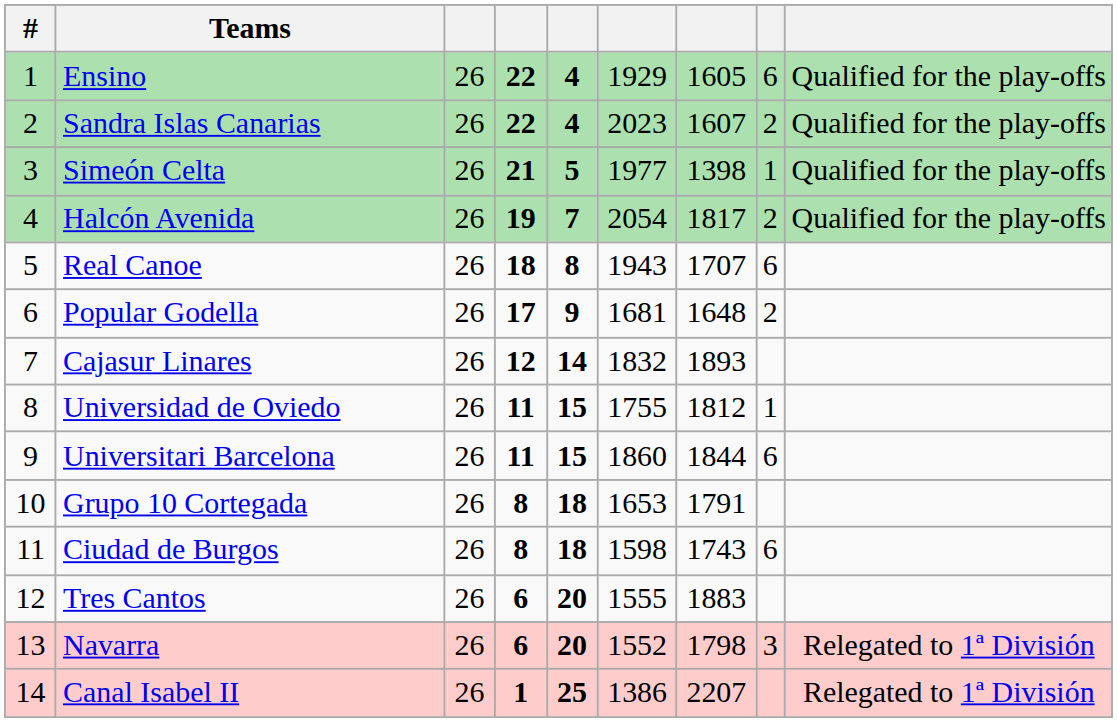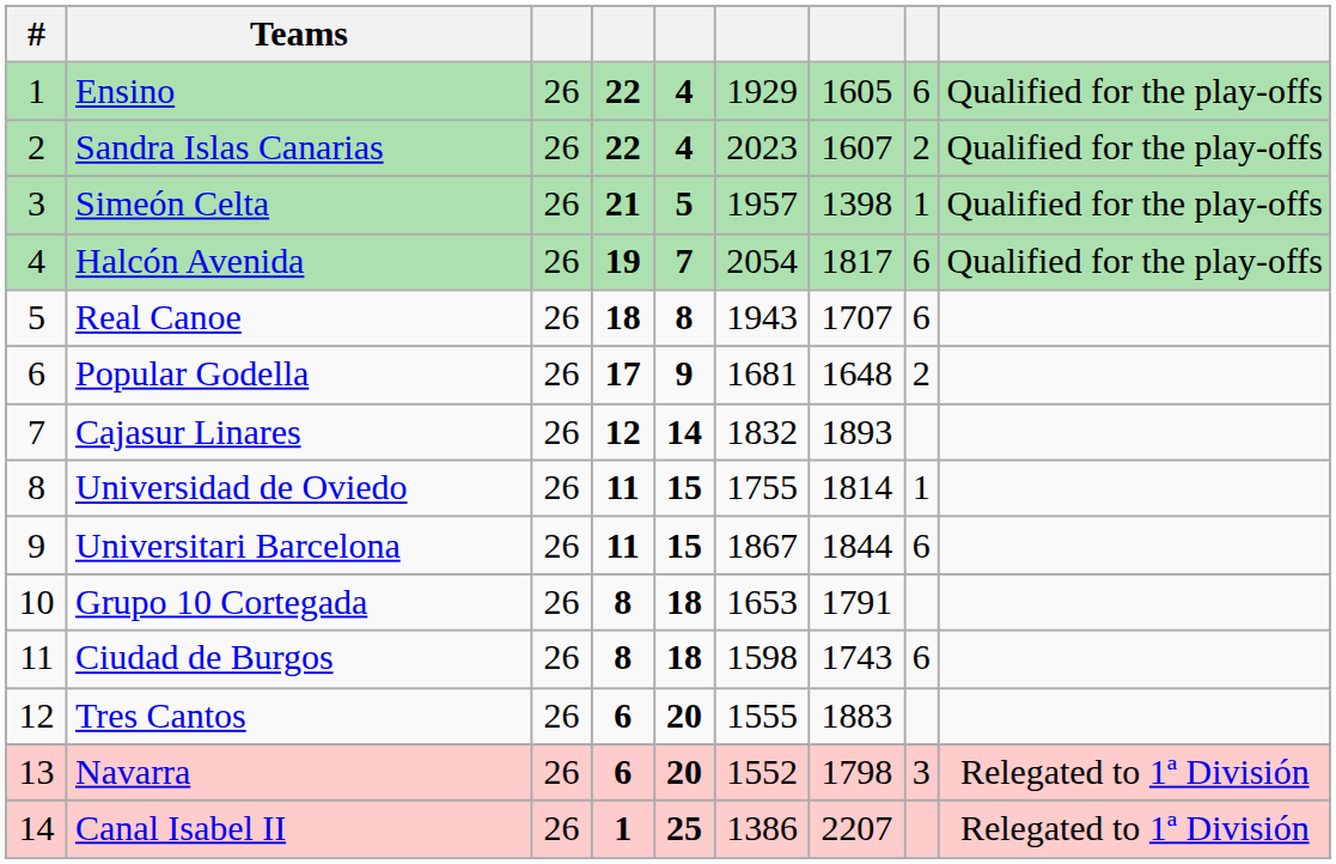Simeón Celta | column 6: 1977 -> 1957
Halcón Avenida | column 8: 2 -> 6
Universidad de Oviedo | column 7: 1812 -> 1814
Universitari Barcelona | column 6: 1860 -> 1867
